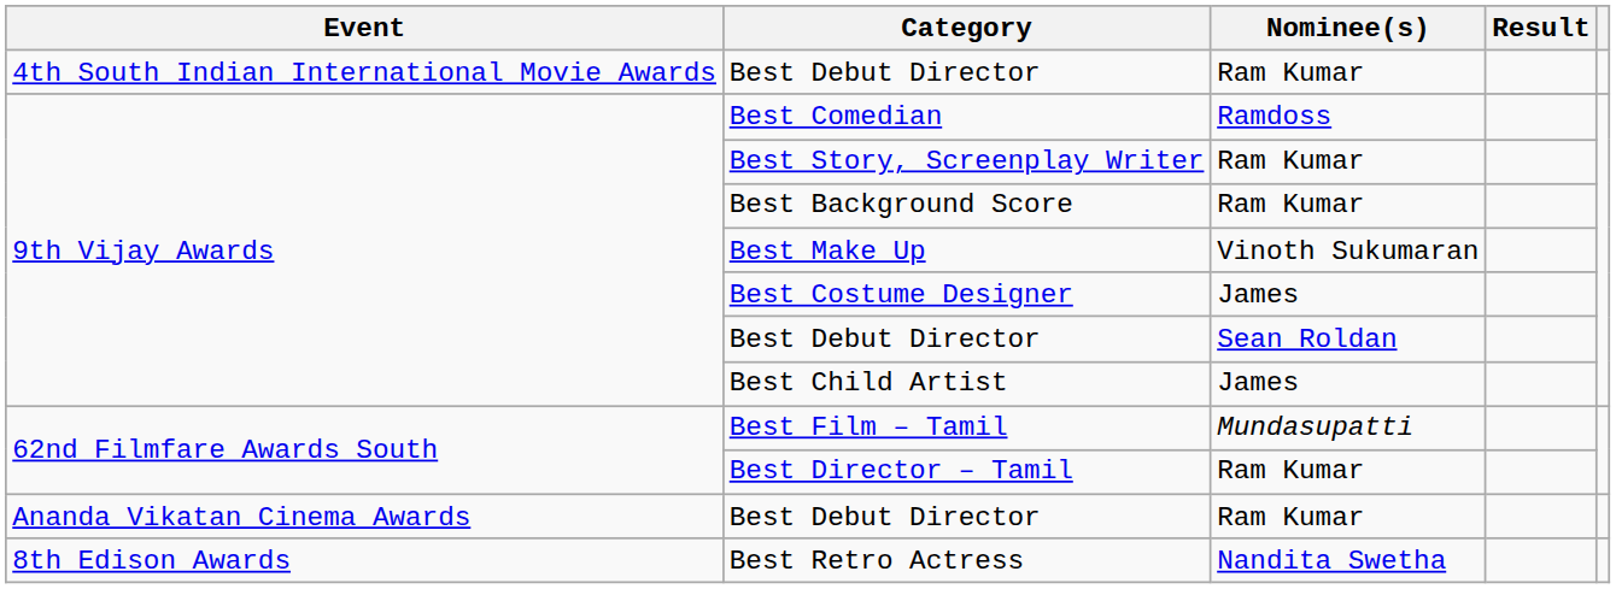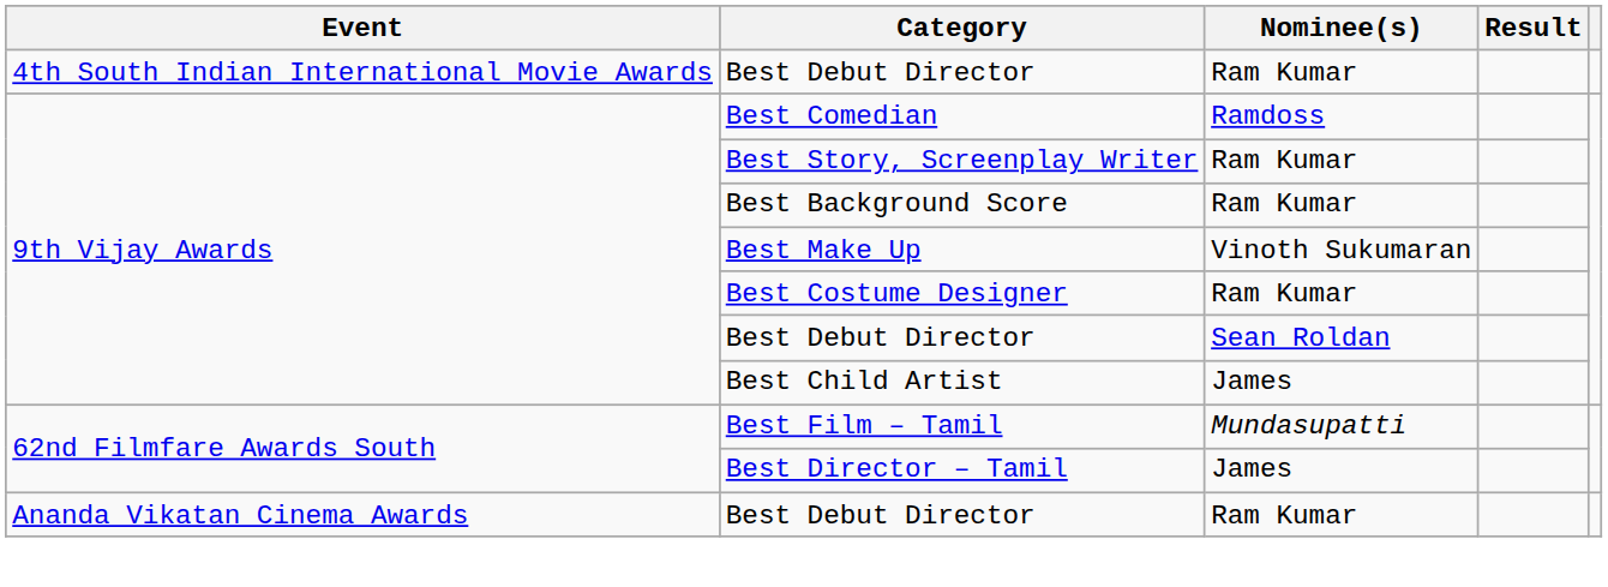Best Costume Designer | Nominee(s): James -> Ram Kumar
Best Director – Tamil | Nominee(s): Ram Kumar -> James
- row: 8th Edison Awards | Best Retro Actress | Nandita Swetha
